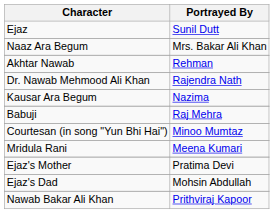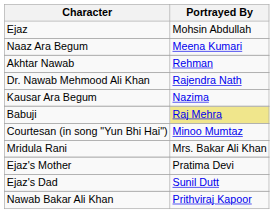Ejaz | column 2: Sunil Dutt -> Mohsin Abdullah
Naaz Ara Begum | column 2: Mrs. Bakar Ali Khan -> Meena Kumari
Babuji | column 2: no background -> khaki background
Mridula Rani | column 2: Meena Kumari -> Mrs. Bakar Ali Khan
Ejaz's Dad | column 2: Mohsin Abdullah -> Sunil Dutt
